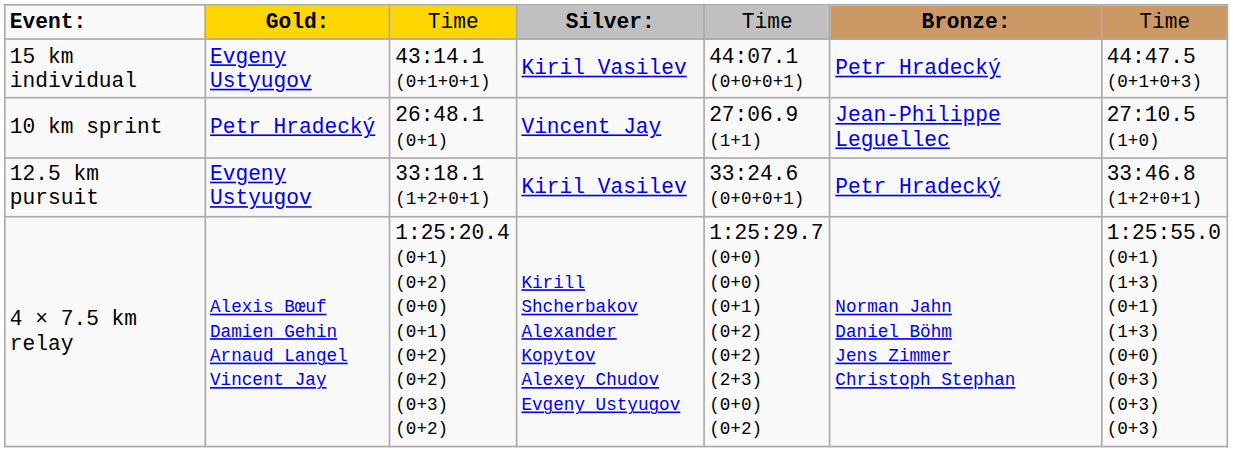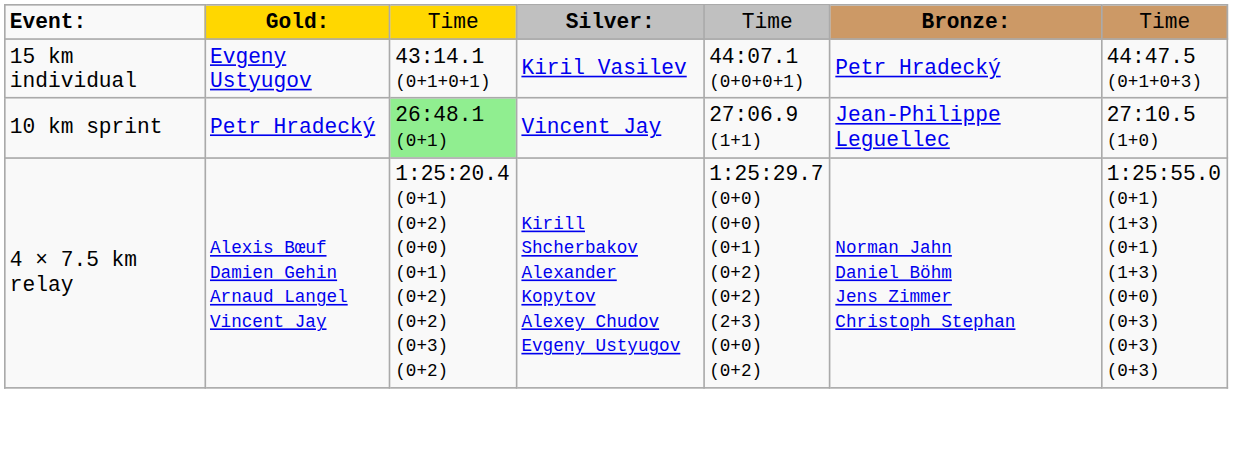10 km sprint | column 3: no background -> lightgreen background
- row: 12.5 km pursuit | Evgeny Ustyugov | 33:18.1 (1+2+0+1) | Kiril Vasilev | 33:24.6 (0+0+0+1) | Petr Hradecký | 33:46.8 (1+2+0+1)
